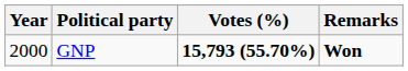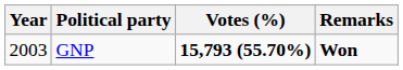GNP | Year: 2000 -> 2003
